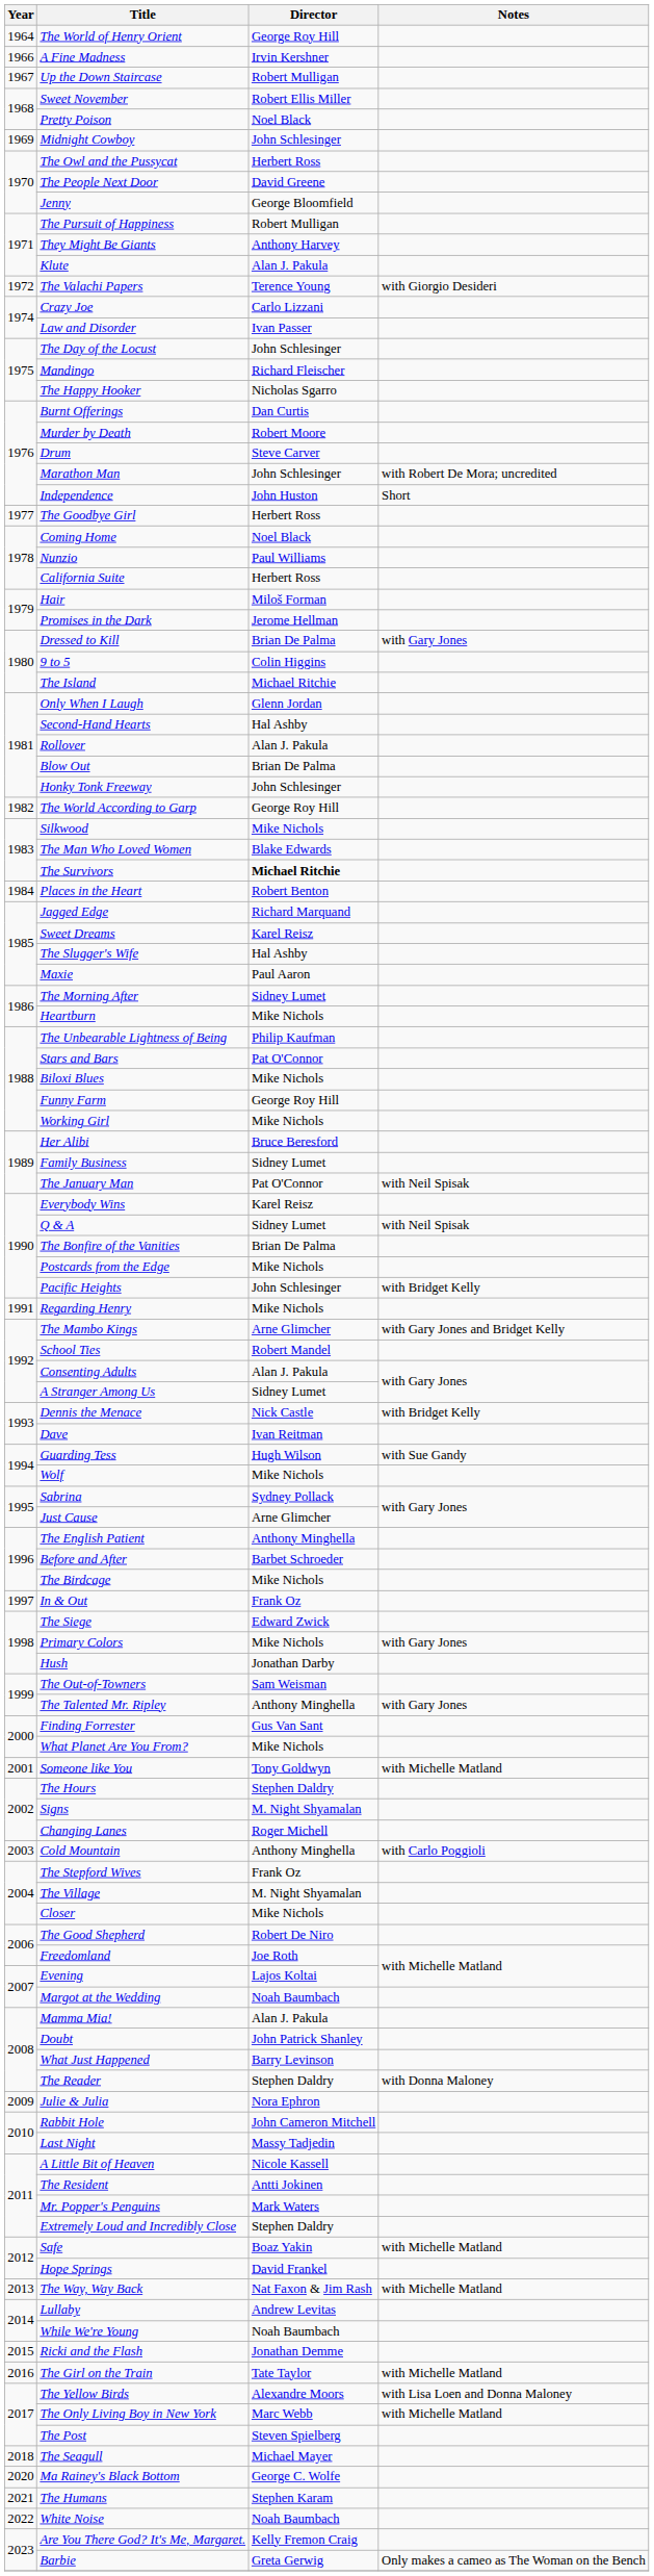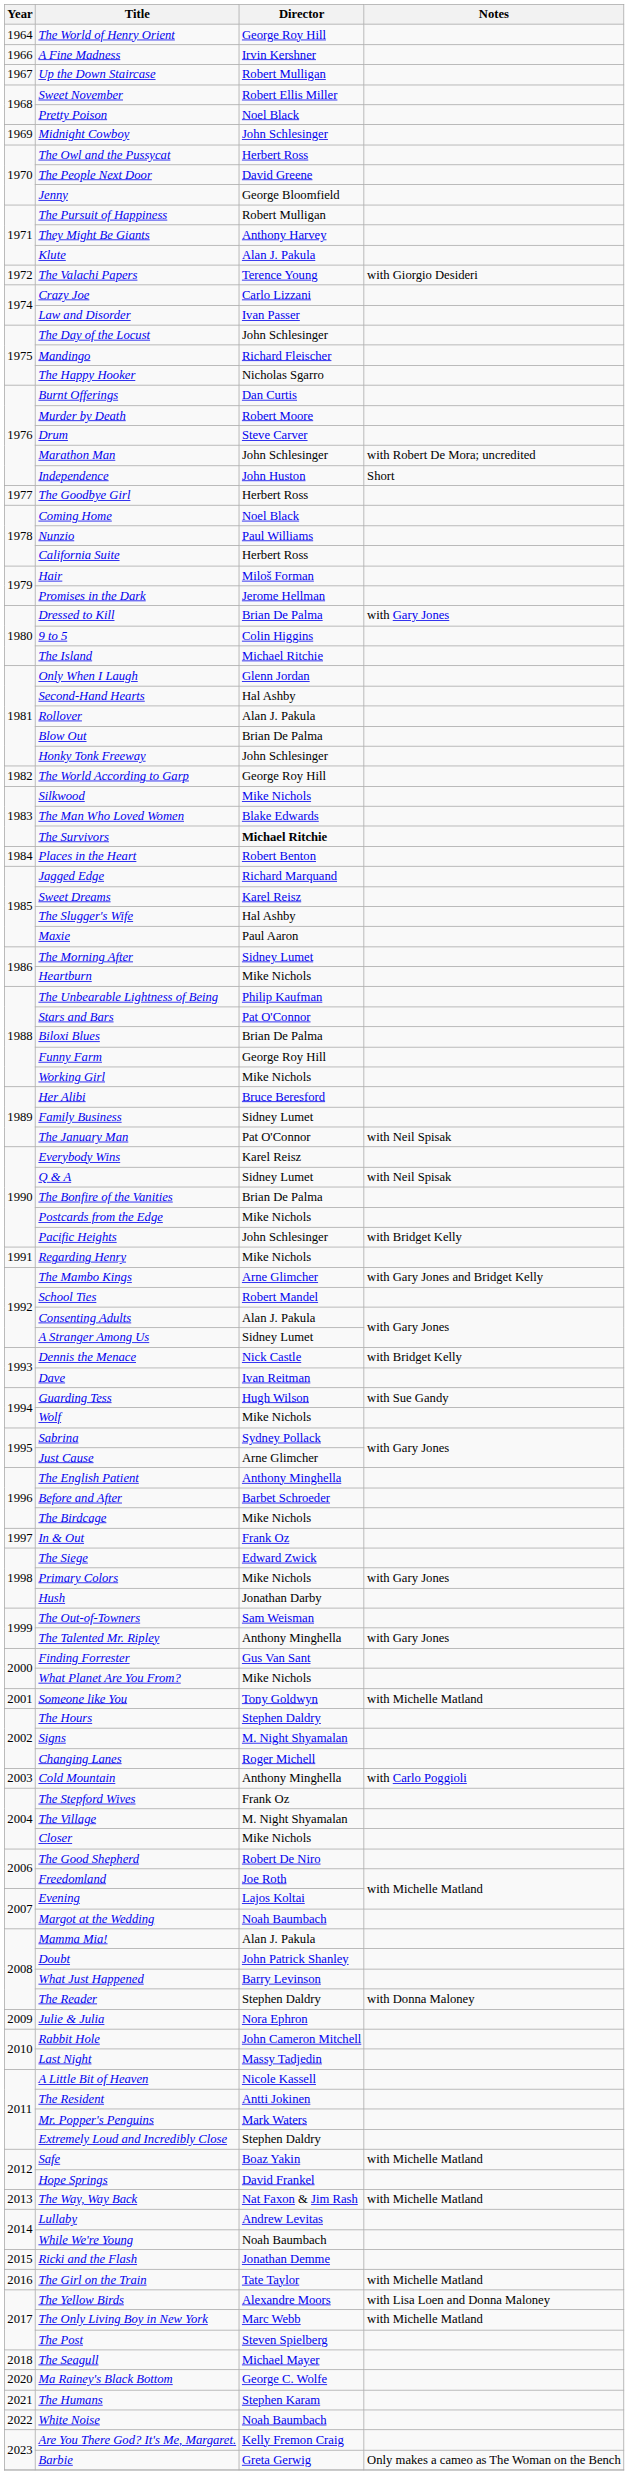Biloxi Blues | Director: Mike Nichols -> Brian De Palma
